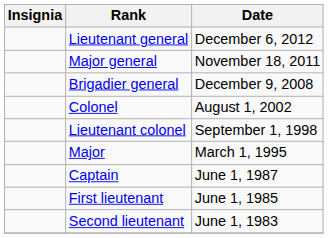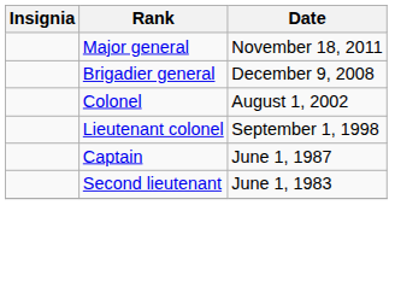- row: Lieutenant general | December 6, 2012
- row: Major | March 1, 1995
- row: First lieutenant | June 1, 1985
